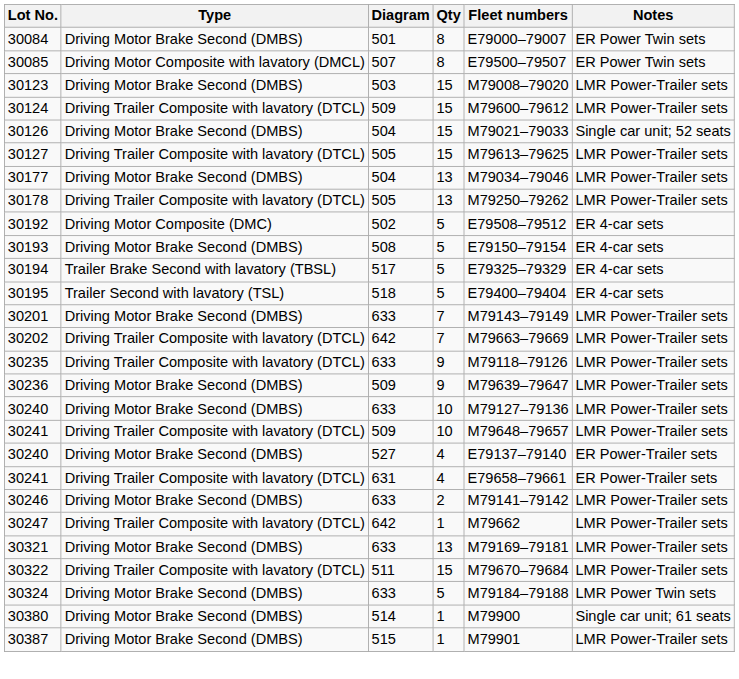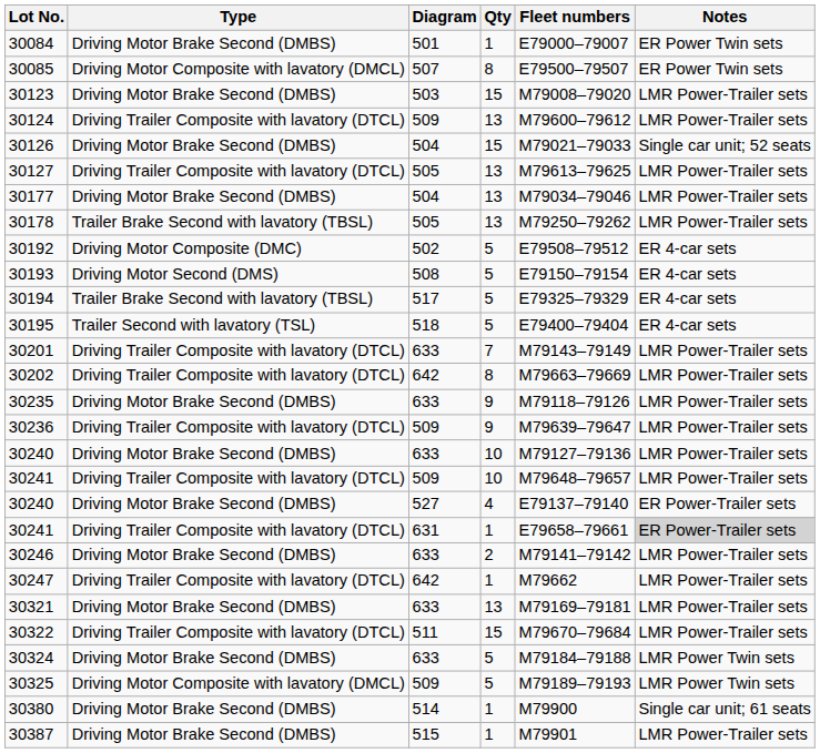30084 | Qty: 8 -> 1
30124 | Qty: 15 -> 13
30127 | Qty: 15 -> 13
30178 | Type: Driving Trailer Composite with lavatory (DTCL) -> Trailer Brake Second with lavatory (TBSL)
30193 | Type: Driving Motor Brake Second (DMBS) -> Driving Motor Second (DMS)
30201 | Type: Driving Motor Brake Second (DMBS) -> Driving Trailer Composite with lavatory (DTCL)
30202 | Qty: 7 -> 8
30235 | Type: Driving Trailer Composite with lavatory (DTCL) -> Driving Motor Brake Second (DMBS)
30236 | Type: Driving Motor Brake Second (DMBS) -> Driving Trailer Composite with lavatory (DTCL)
30241 / 631 | Qty: 4 -> 1
30241 / 631 | Notes: no background -> lightgrey background
+ row: 30325 | Driving Motor Composite with lavatory (DMCL) | 509 | 5 | M79189–79193 | LMR Power Twin sets
